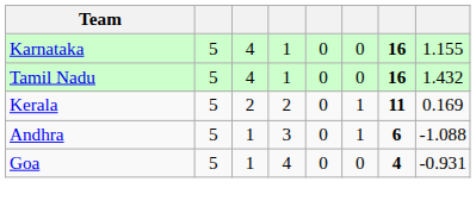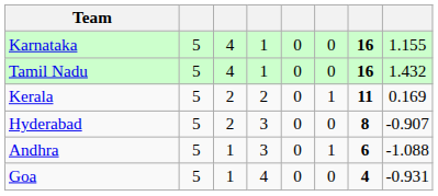+ row: Hyderabad | 5 | 2 | 3 | 0 | 0 | 8 | -0.907
